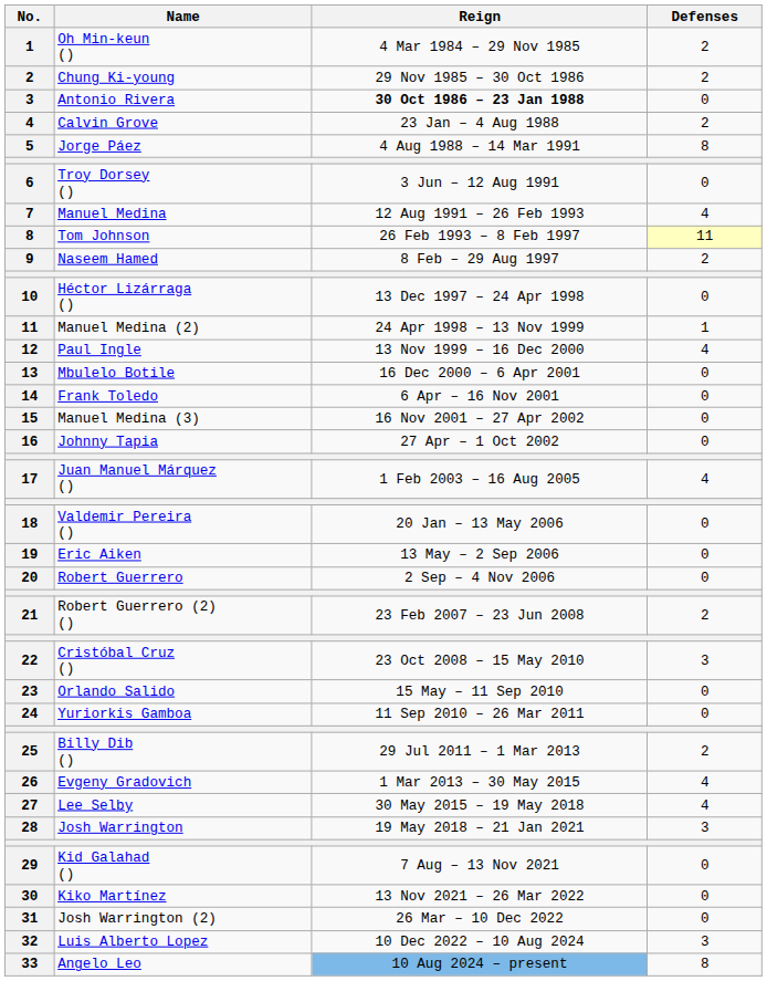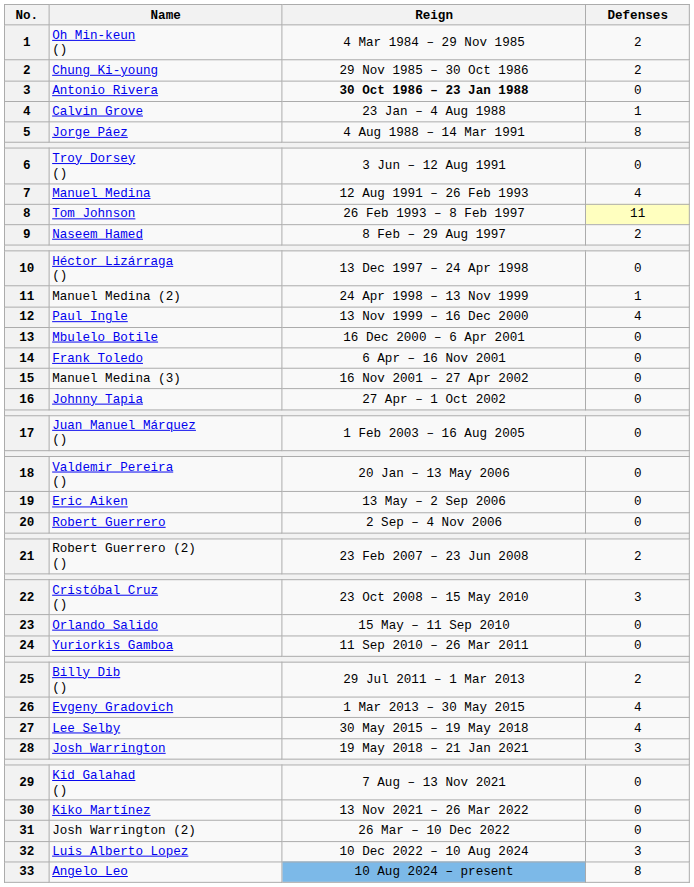Calvin Grove | Defenses: 2 -> 1
Juan Manuel Márquez () | Defenses: 4 -> 0
